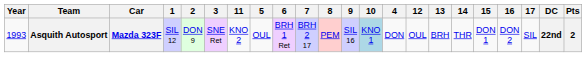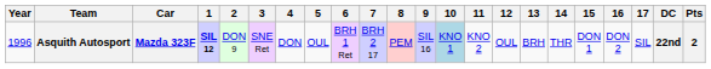columns swapped: 4 <-> 11
Asquith Autosport | Year: 1993 -> 1996
Asquith Autosport | 1: normal -> bold
